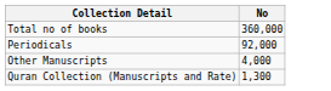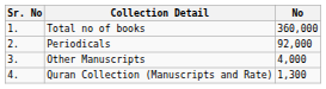+ column: Sr. No | 1. | 2. | 3. | 4.
